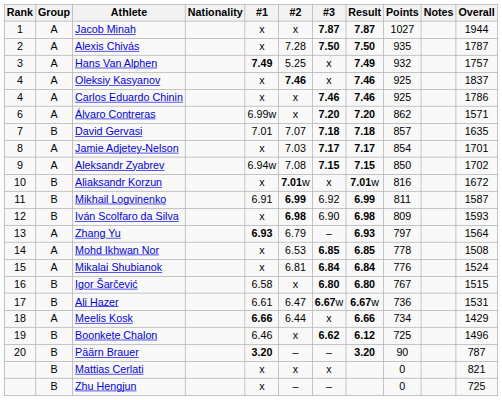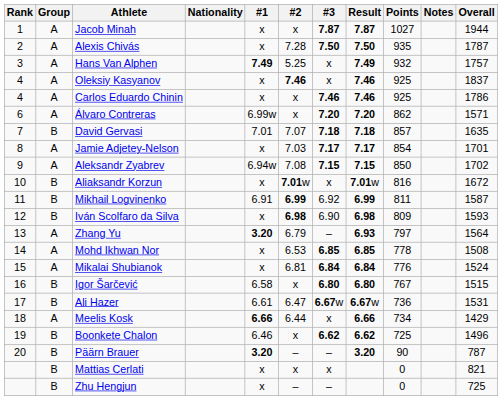Zhang Yu | #1: 6.93 -> 3.20
Boonkete Chalon | Result: 6.12 -> 6.62
